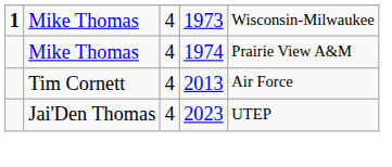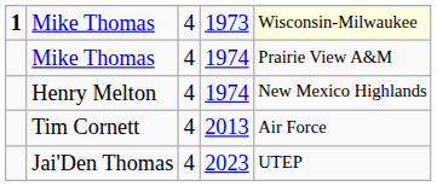Mike Thomas / 1973 | column 5: no background -> lightyellow background
+ row: Henry Melton | 4 | 1974 | New Mexico Highlands
